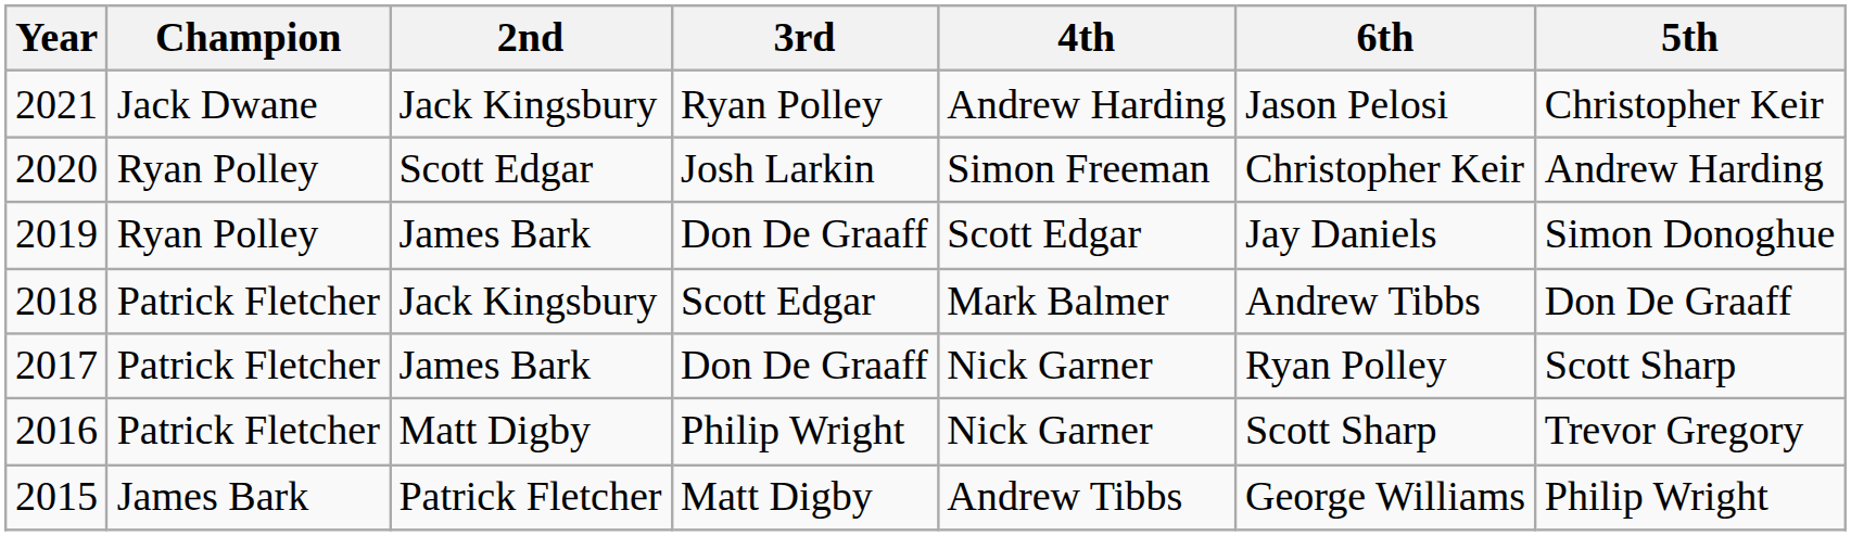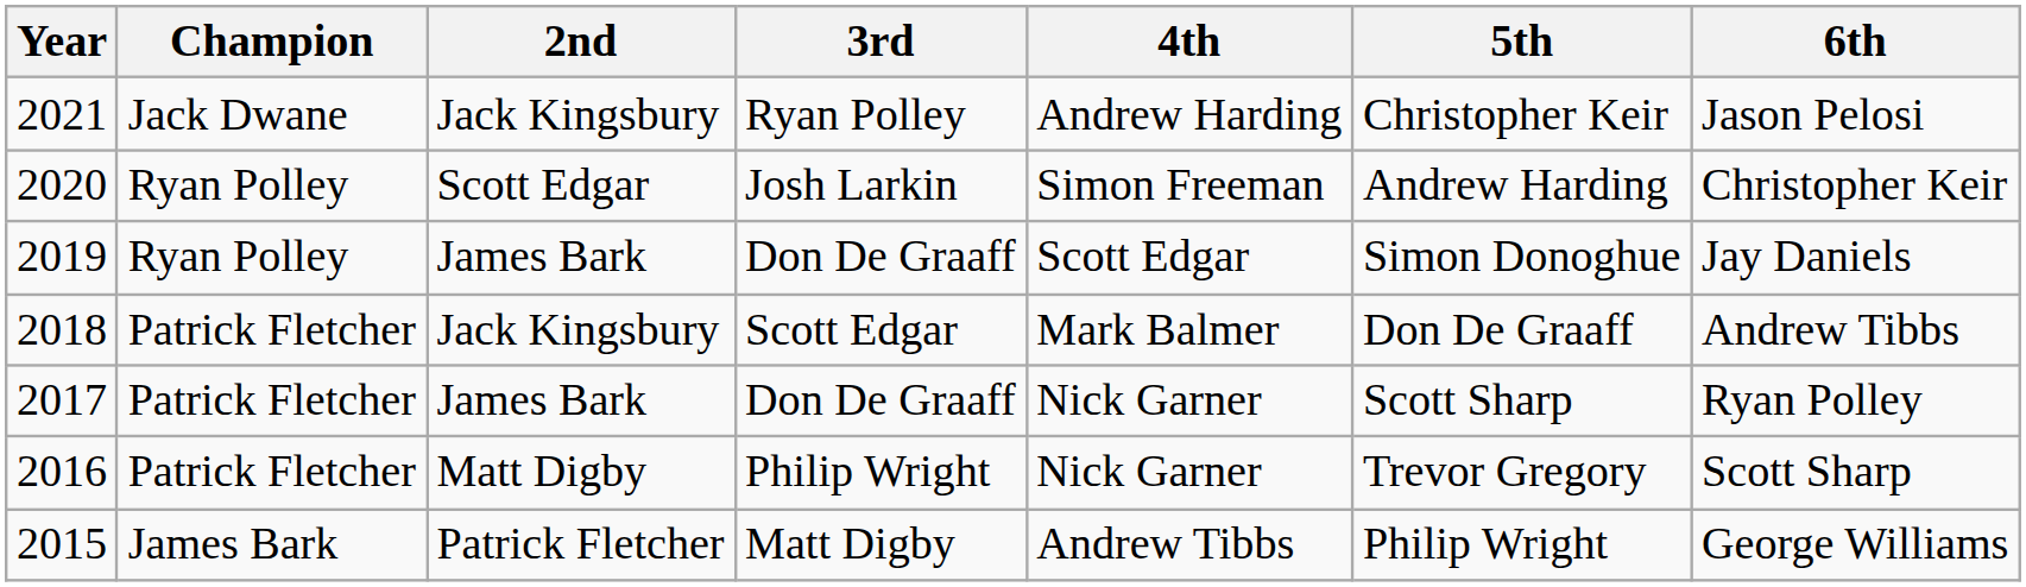columns swapped: 5th <-> 6th
